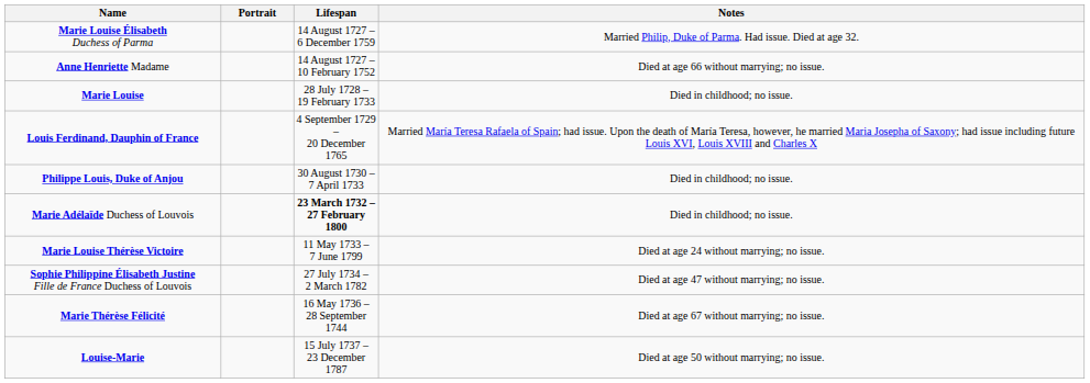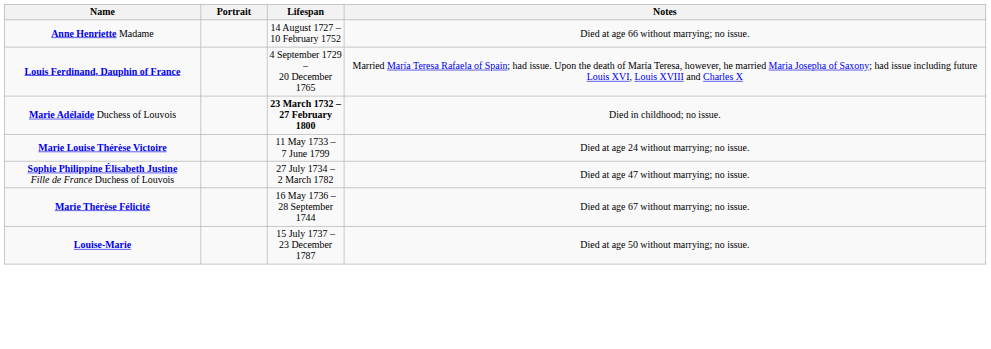- row: Marie Louise Élisabeth Duchess of Parma | 14 August 1727 – 6 December 1759 | Married Philip, Duke of Parma. Had issue. Died at age 32.
- row: Marie Louise | 28 July 1728 – 19 February 1733 | Died in childhood; no issue.
- row: Philippe Louis, Duke of Anjou | 30 August 1730 – 7 April 1733 | Died in childhood; no issue.
